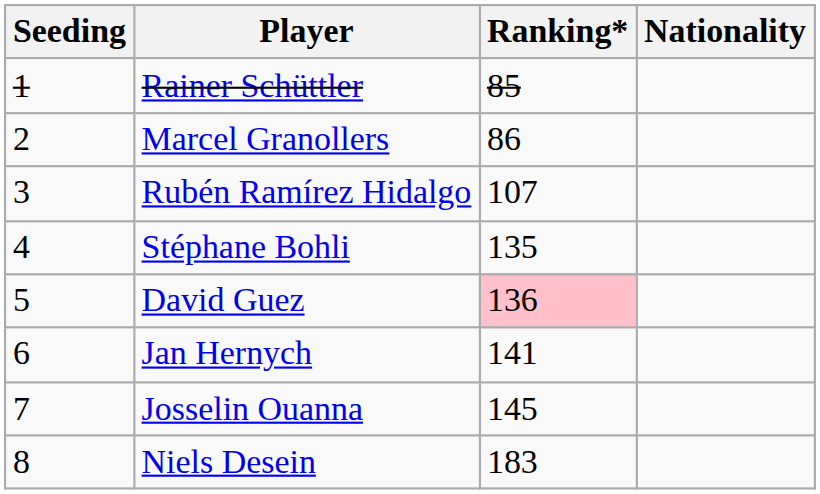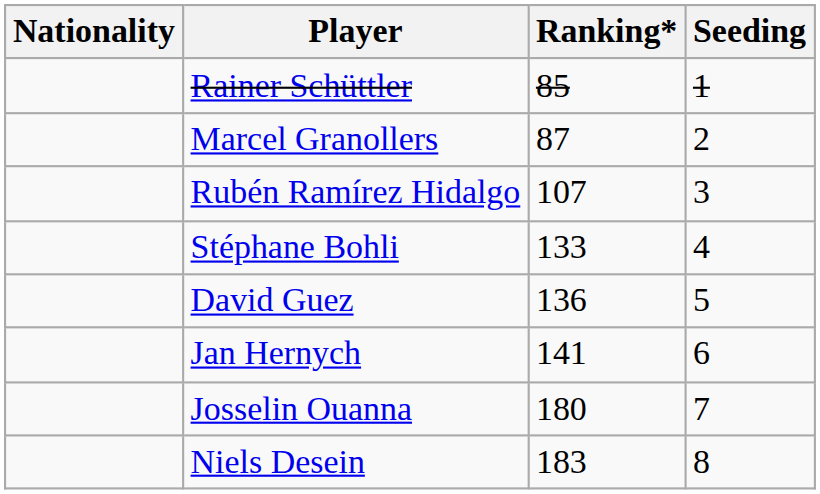columns swapped: Nationality <-> Seeding
Marcel Granollers | Ranking*: 86 -> 87
Stéphane Bohli | Ranking*: 135 -> 133
David Guez | Ranking*: pink background -> no background
Josselin Ouanna | Ranking*: 145 -> 180
